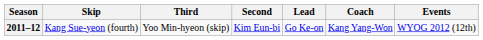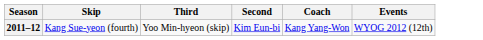- column: Lead | Go Ke-on
